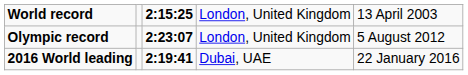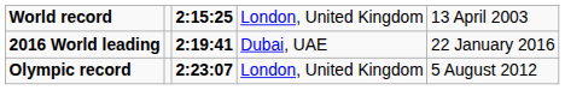rows swapped: Olympic record <-> 2016 World leading
